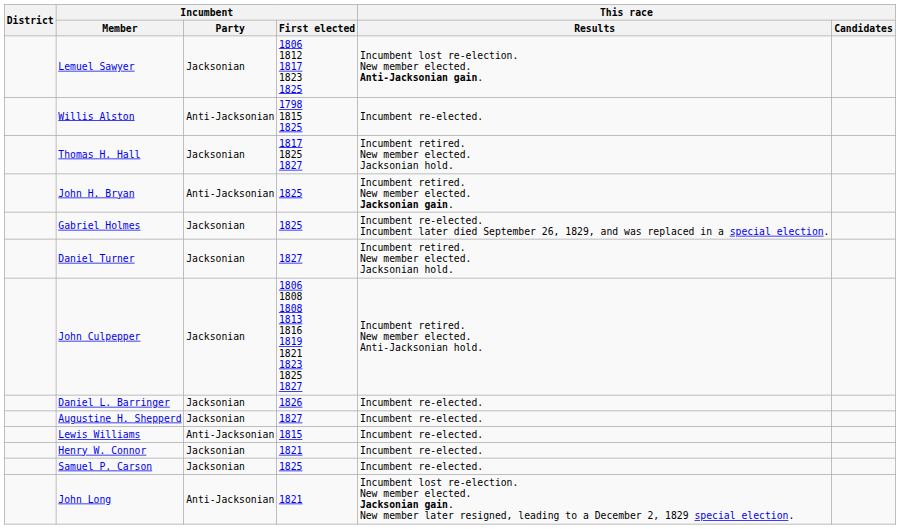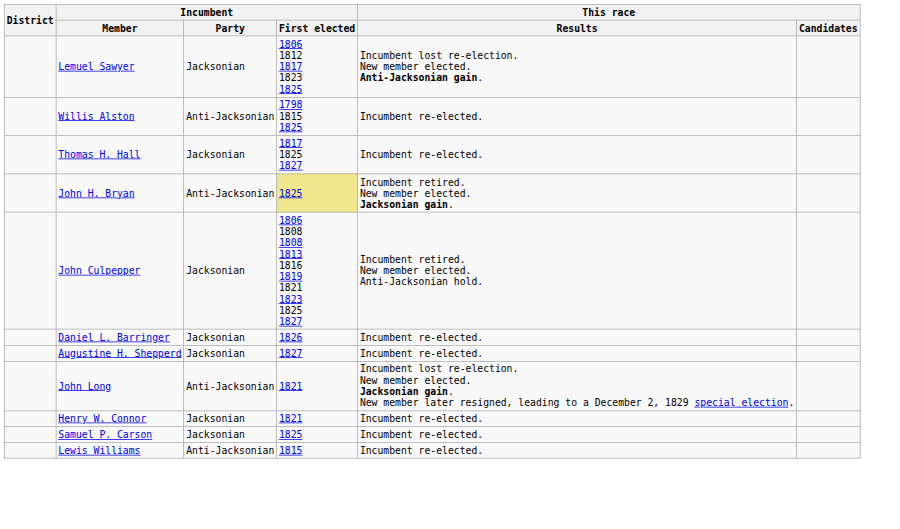Thomas H. Hall | This race / Results: Incumbent retired. New member elected. Jacksonian hold. -> Incumbent re-elected.
John H. Bryan | Incumbent / First elected: no background -> khaki background
- row: Gabriel Holmes | Jacksonian | 1825 | Incumbent re-elected. Incumbent later died September 26, 1829, and was replaced in a special election.
- row: Daniel Turner | Jacksonian | 1827 | Incumbent retired. New member elected. Jacksonian hold.
rows swapped: John Long <-> Lewis Williams
